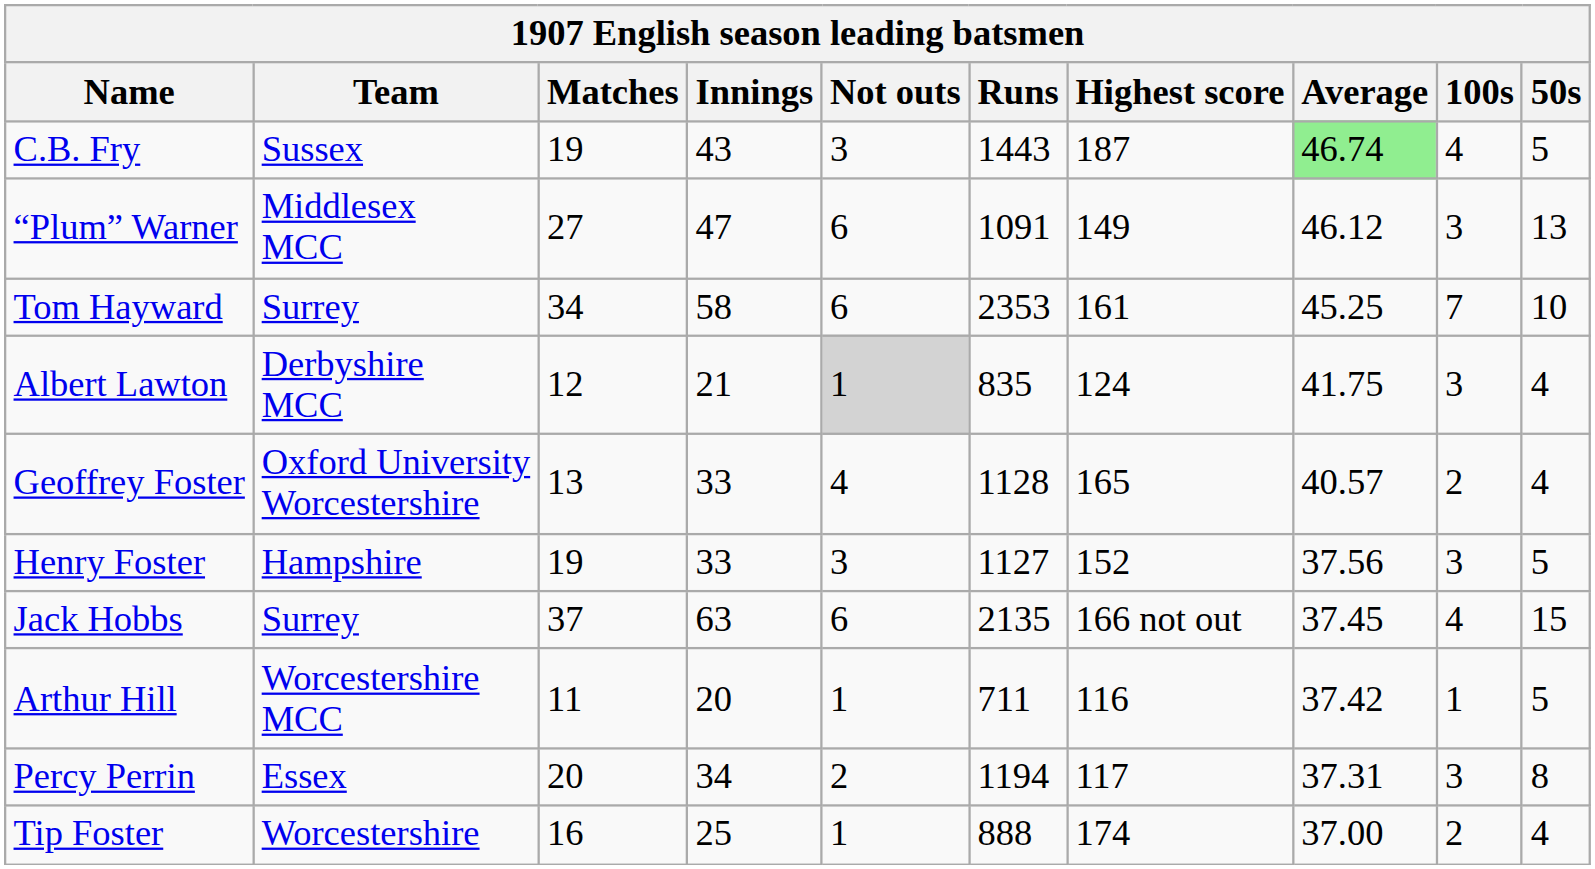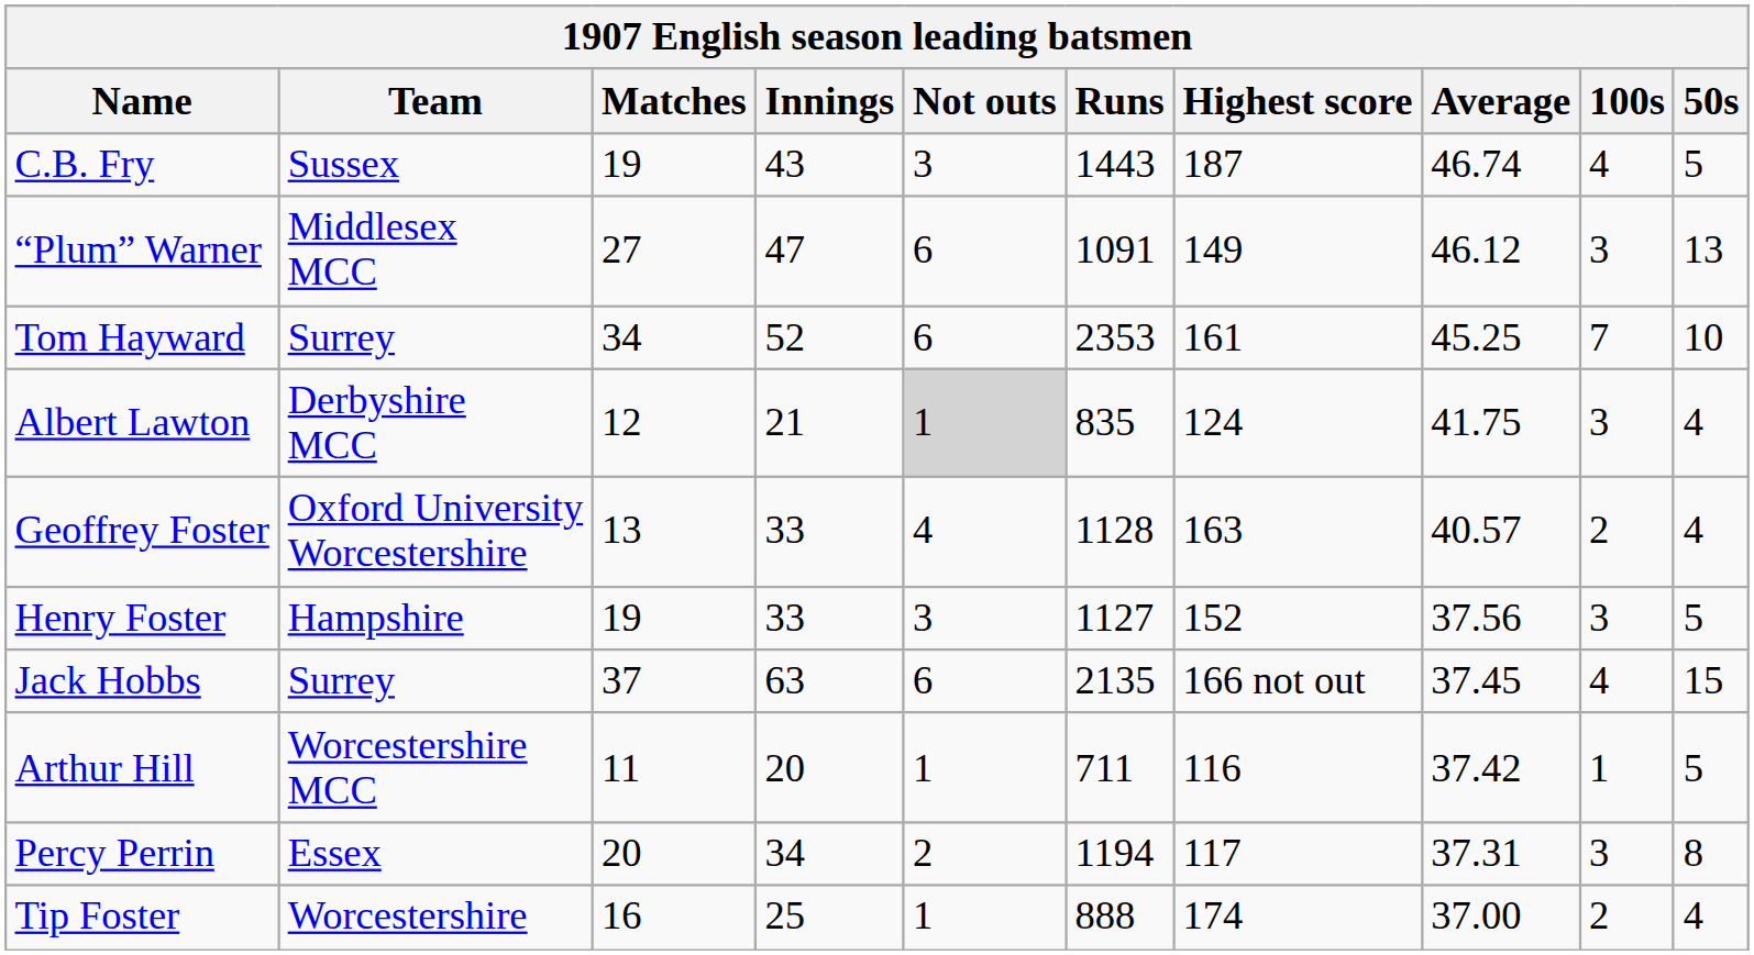C.B. Fry | Average: lightgreen background -> no background
Tom Hayward | Innings: 58 -> 52
Geoffrey Foster | Highest score: 165 -> 163
